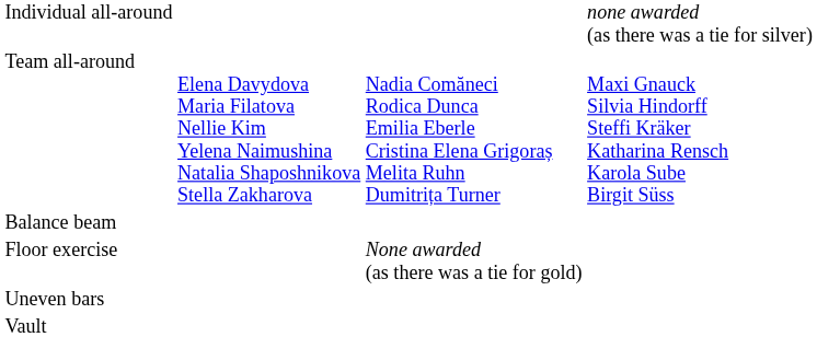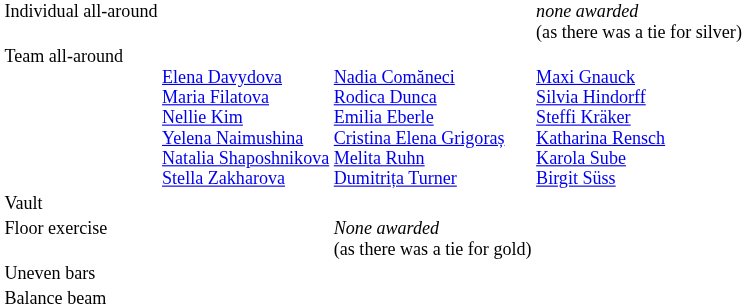rows swapped: Balance beam <-> Vault
